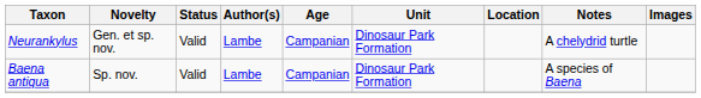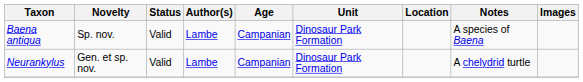rows swapped: Baena antiqua <-> Neurankylus
